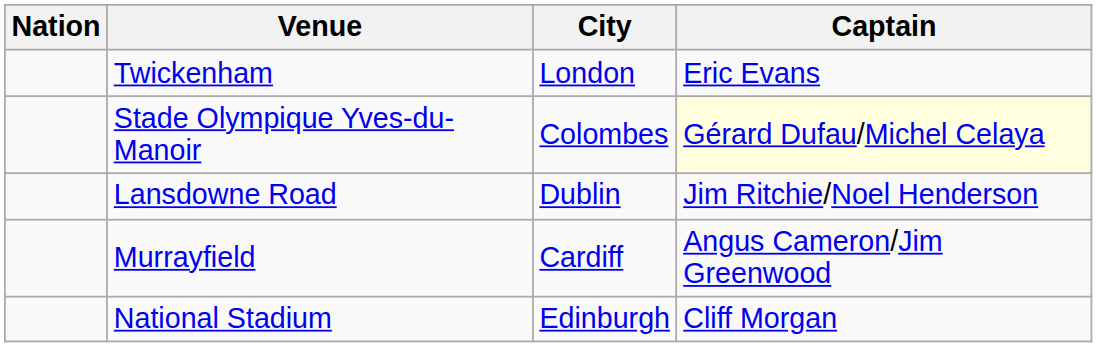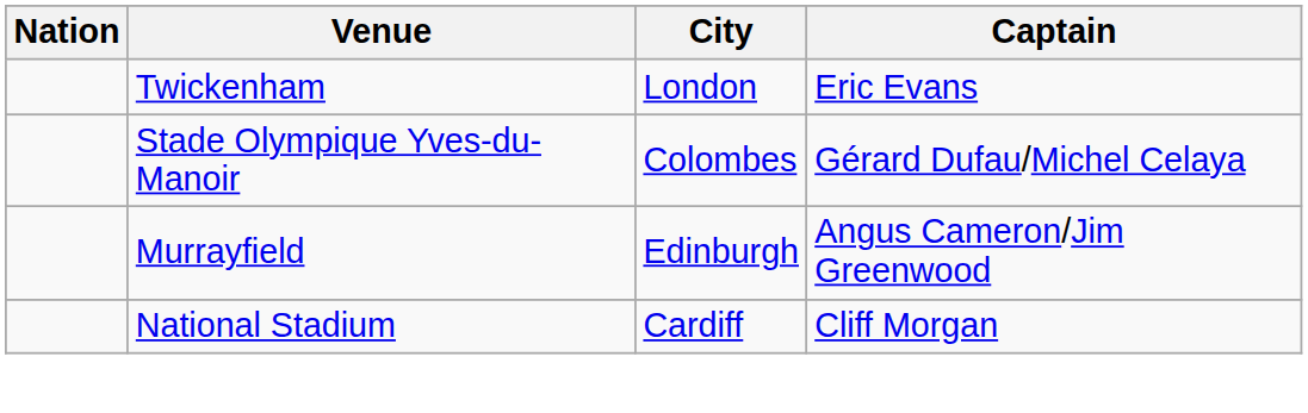Stade Olympique Yves-du-Manoir | Captain: lightyellow background -> no background
- row: Lansdowne Road | Dublin | Jim Ritchie/Noel Henderson
Murrayfield | City: Cardiff -> Edinburgh
National Stadium | City: Edinburgh -> Cardiff
